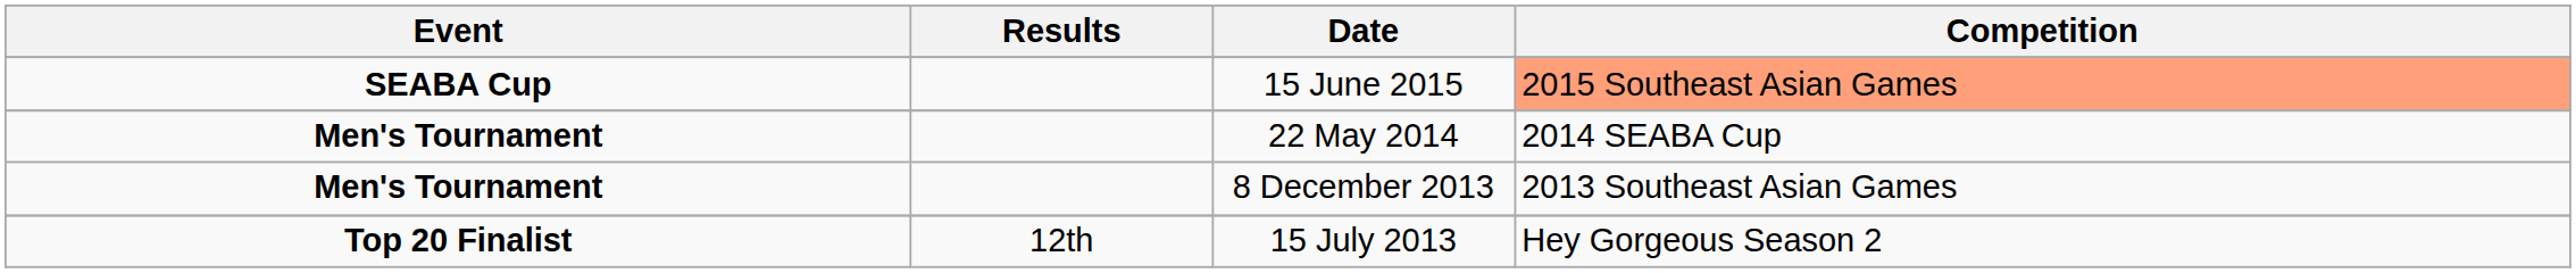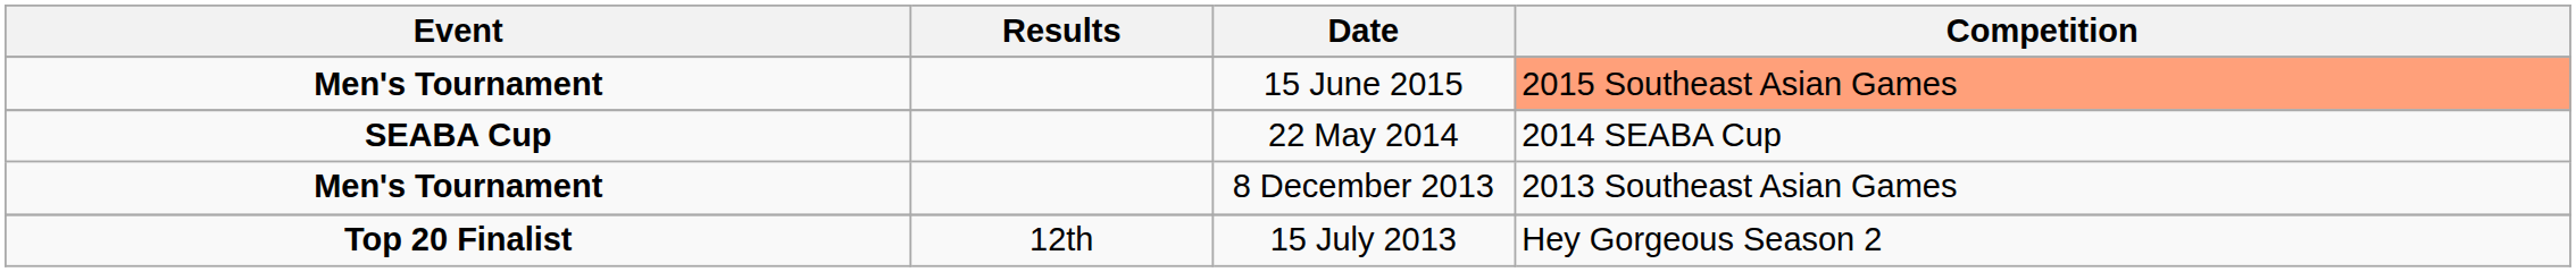15 June 2015 | Event: SEABA Cup -> Men's Tournament
22 May 2014 | Event: Men's Tournament -> SEABA Cup
